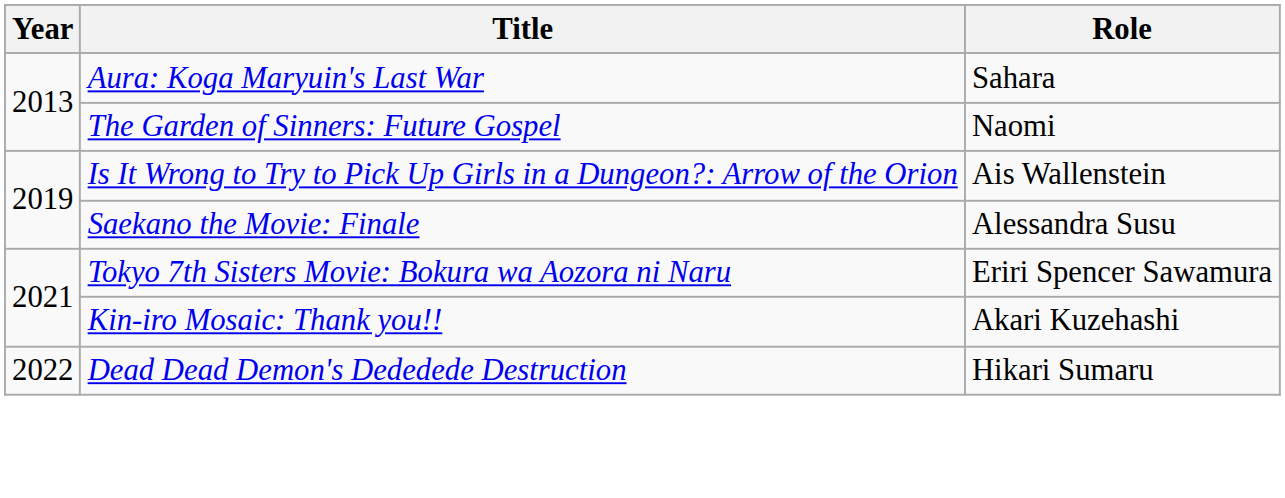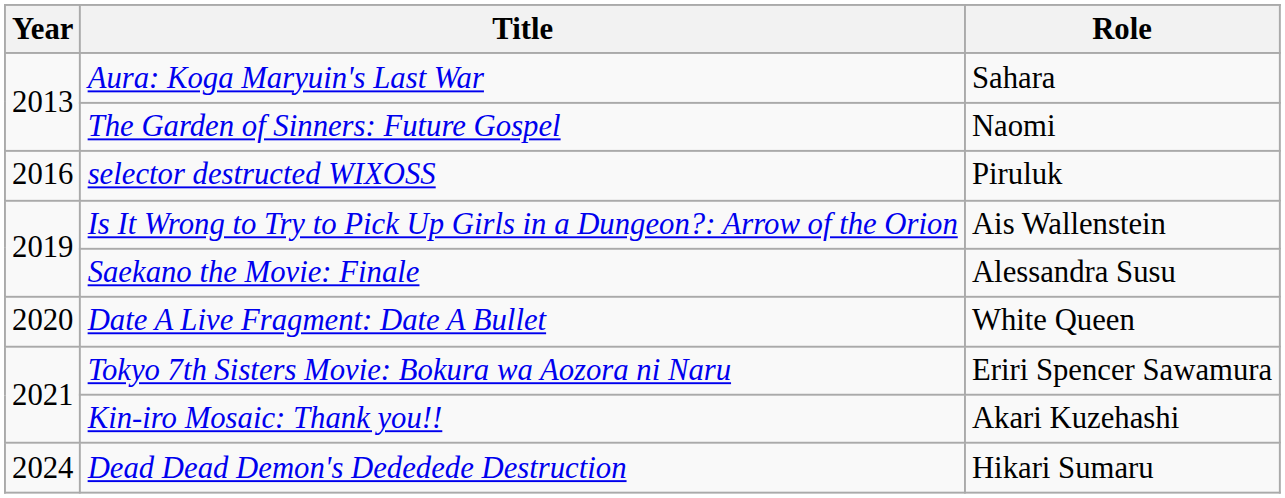+ row: 2016 | selector destructed WIXOSS | Piruluk
+ row: 2020 | Date A Live Fragment: Date A Bullet | White Queen
Dead Dead Demon's Dededede Destruction | Year: 2022 -> 2024
